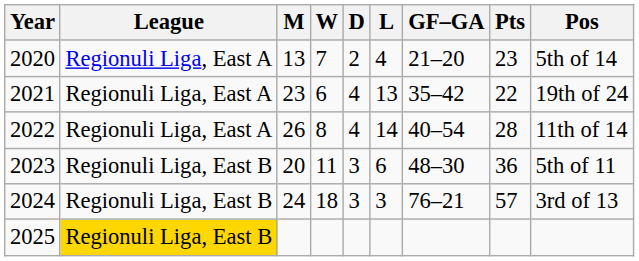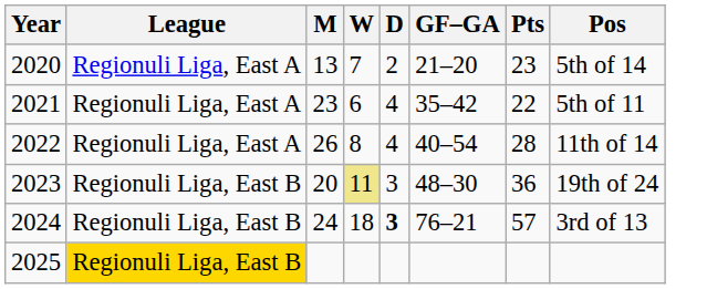- column: L | 4 | 13 | 14 | 6 | 3
2021 | Pos: 19th of 24 -> 5th of 11
2023 | W: no background -> khaki background
2023 | Pos: 5th of 11 -> 19th of 24
2024 | D: normal -> bold
